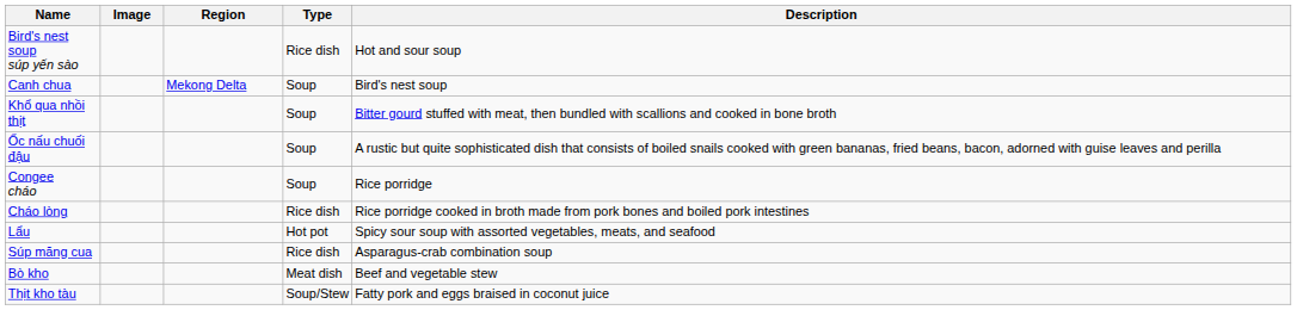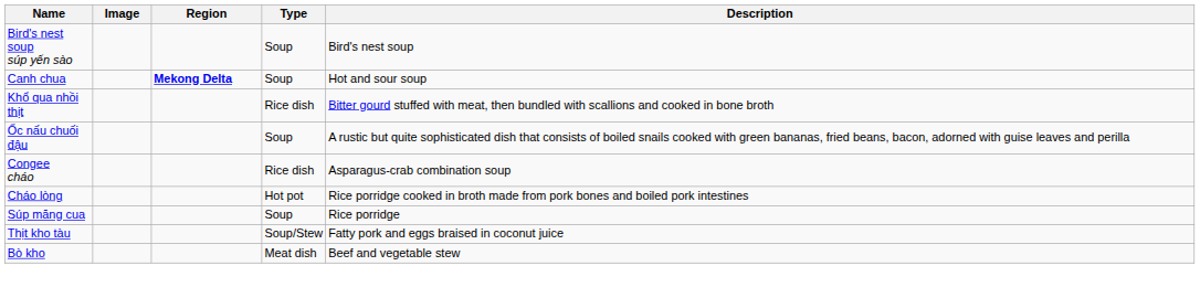Bird's nest soup súp yến sào | Type: Rice dish -> Soup
Bird's nest soup súp yến sào | Description: Hot and sour soup -> Bird's nest soup
Canh chua | Region: normal -> bold
Canh chua | Description: Bird's nest soup -> Hot and sour soup
Khổ qua nhồi thịt | Type: Soup -> Rice dish
Congee cháo | Type: Soup -> Rice dish
Congee cháo | Description: Rice porridge -> Asparagus-crab combination soup
Cháo lòng | Type: Rice dish -> Hot pot
- row: Lẩu | Hot pot | Spicy sour soup with assorted vegetables, meats, and seafood
Súp măng cua | Type: Rice dish -> Soup
Súp măng cua | Description: Asparagus-crab combination soup -> Rice porridge
rows swapped: Thịt kho tàu <-> Bò kho
